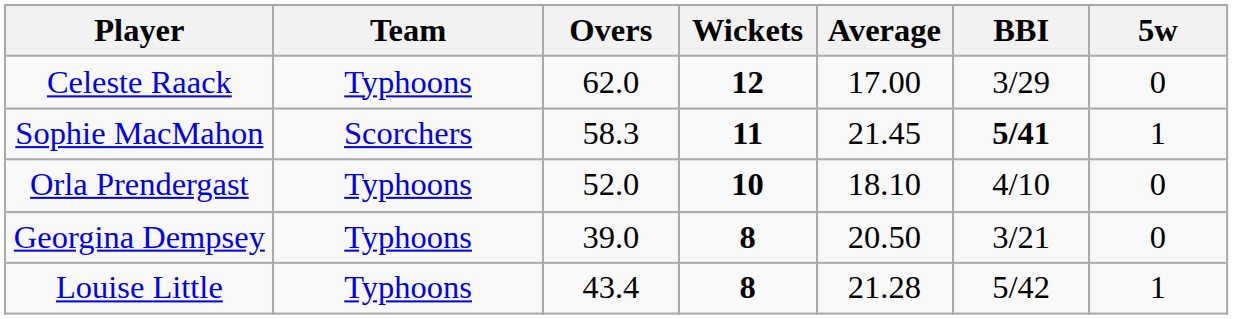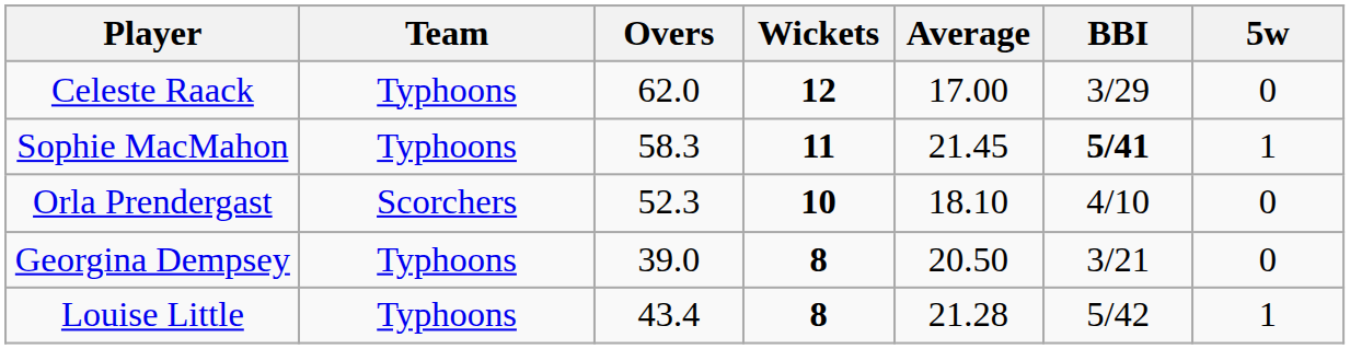Sophie MacMahon | Team: Scorchers -> Typhoons
Orla Prendergast | Team: Typhoons -> Scorchers
Orla Prendergast | Overs: 52.0 -> 52.3
